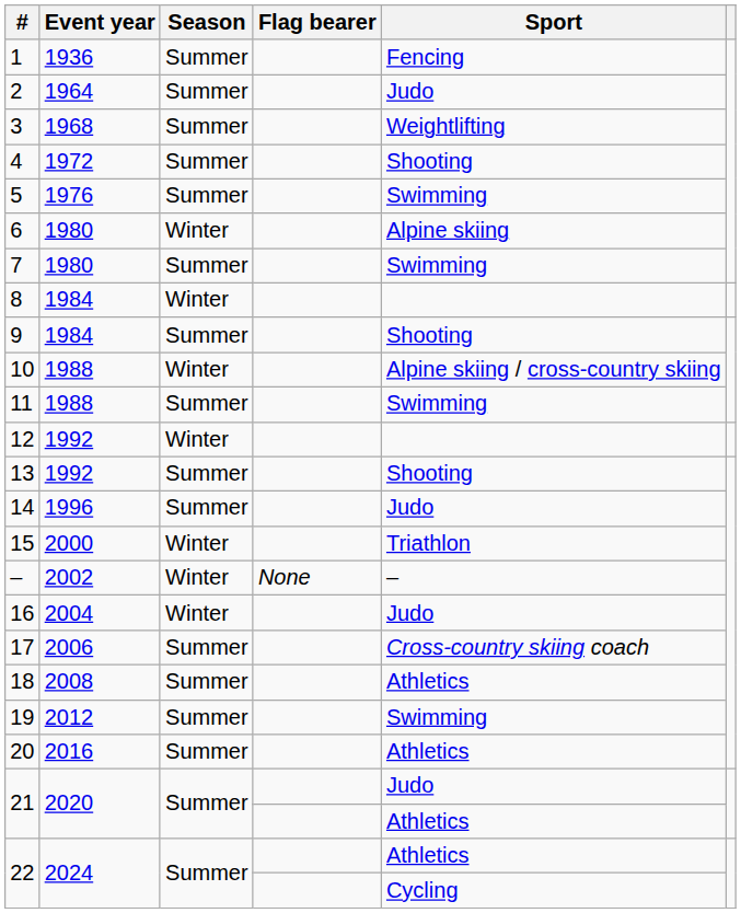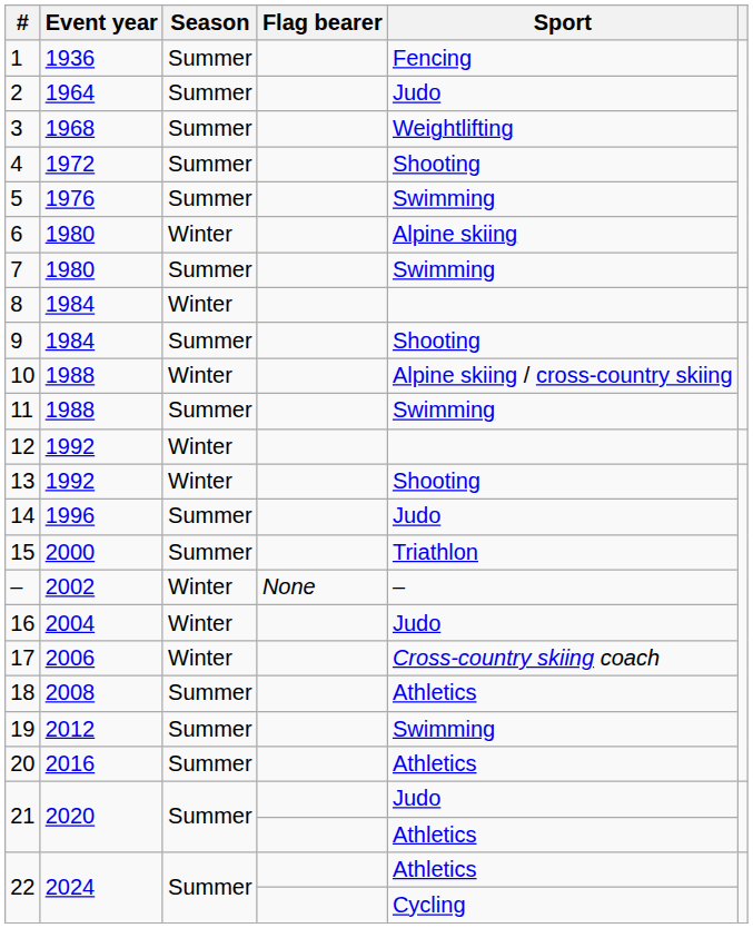13 | Season: Summer -> Winter
15 | Season: Winter -> Summer
17 | Season: Summer -> Winter
